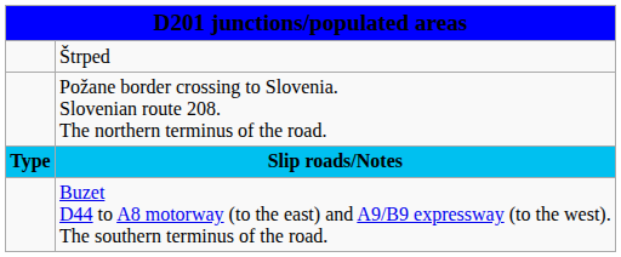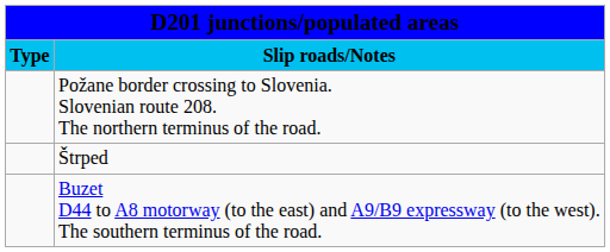rows swapped: Slip roads/Notes <-> Štrped
